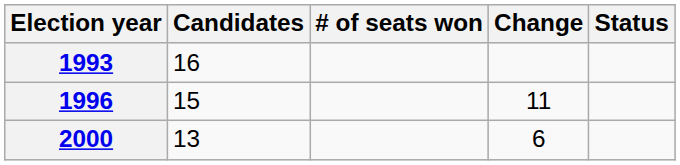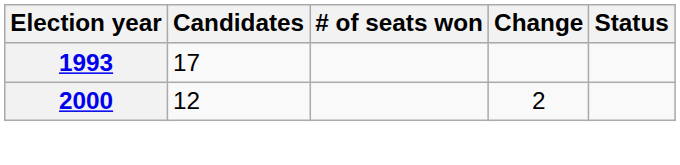1993 | Candidates: 16 -> 17
- row: 1996 | 15 | 11
2000 | Candidates: 13 -> 12
2000 | Change: 6 -> 2
